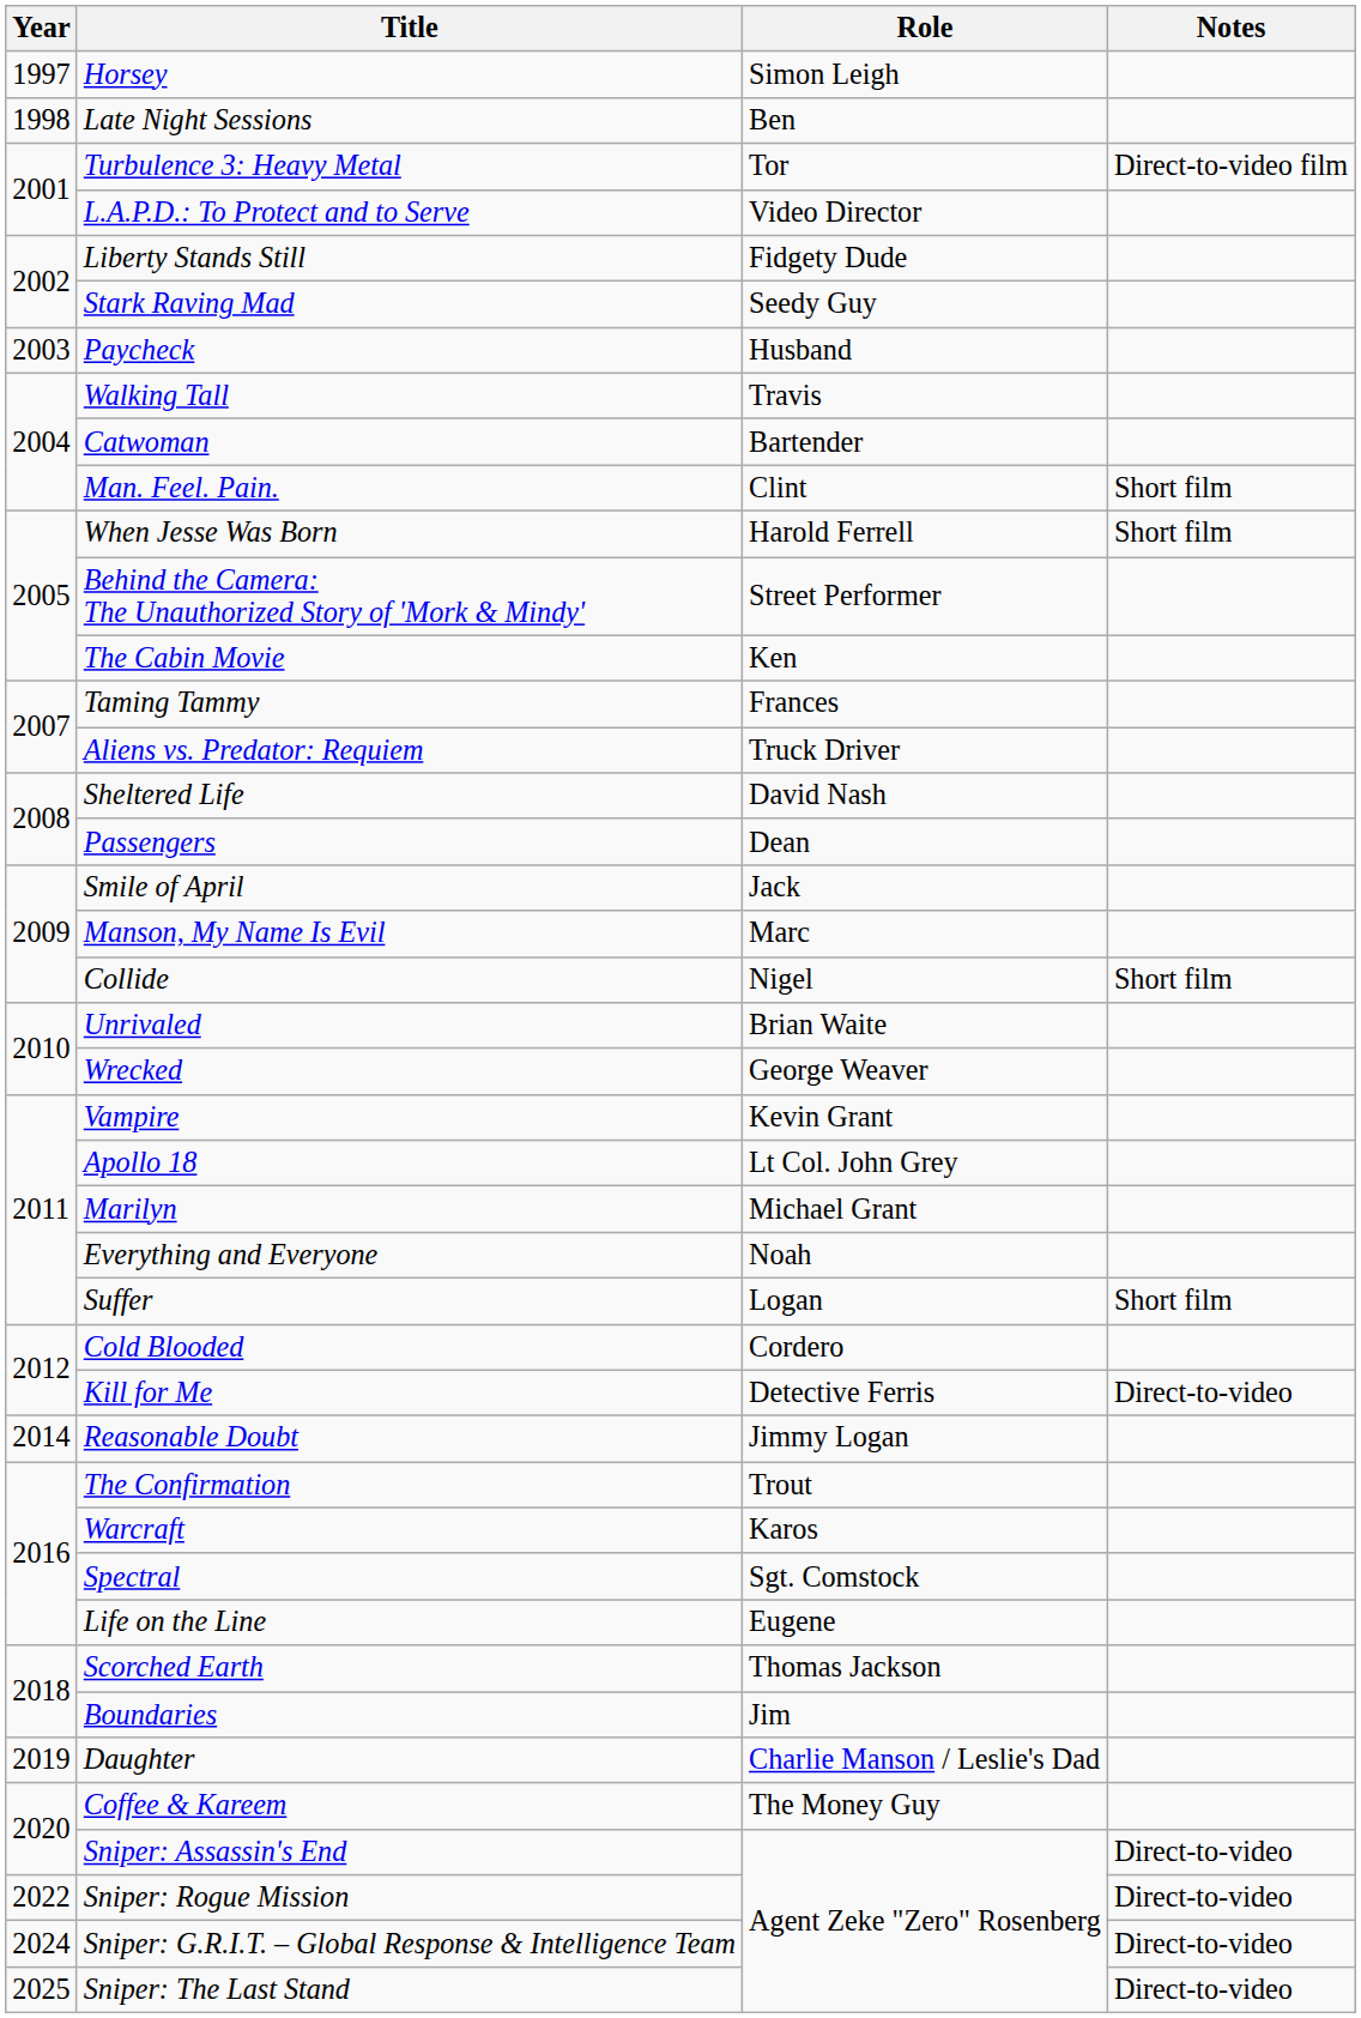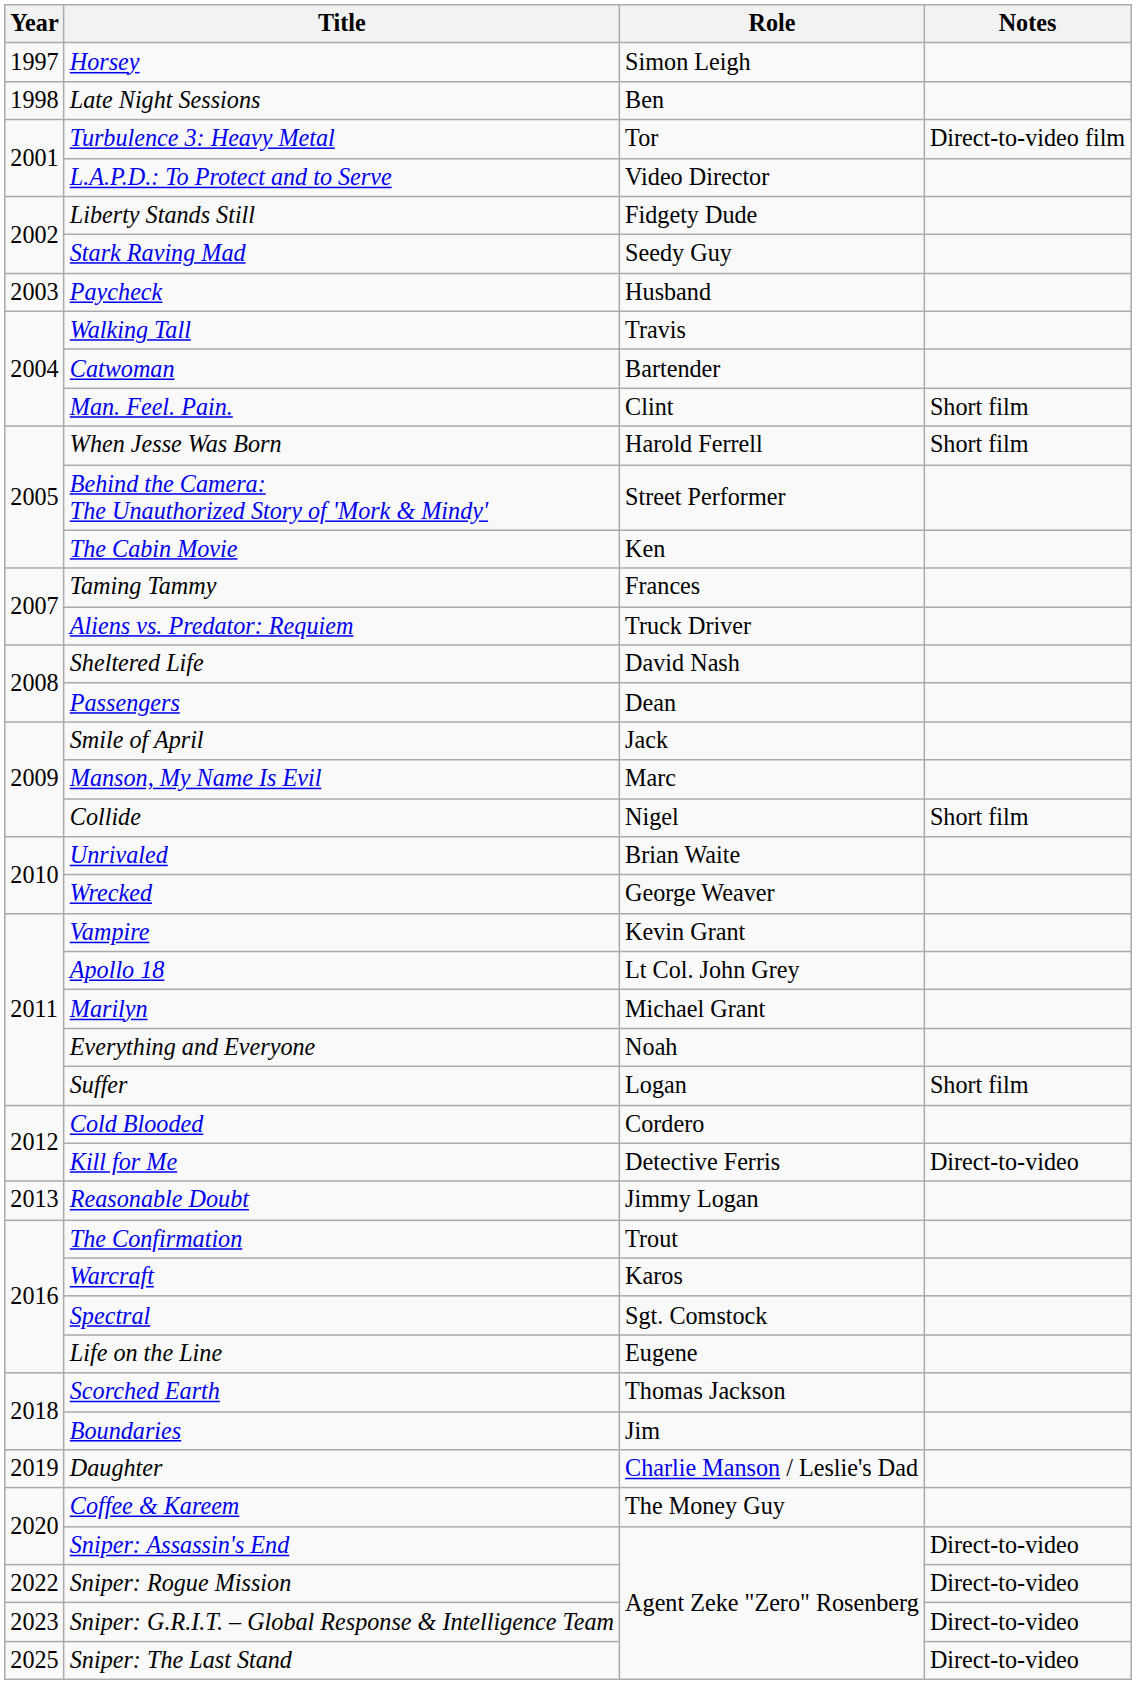Reasonable Doubt | Year: 2014 -> 2013
Sniper: G.R.I.T. – Global Response & Intelligence Team | Year: 2024 -> 2023
